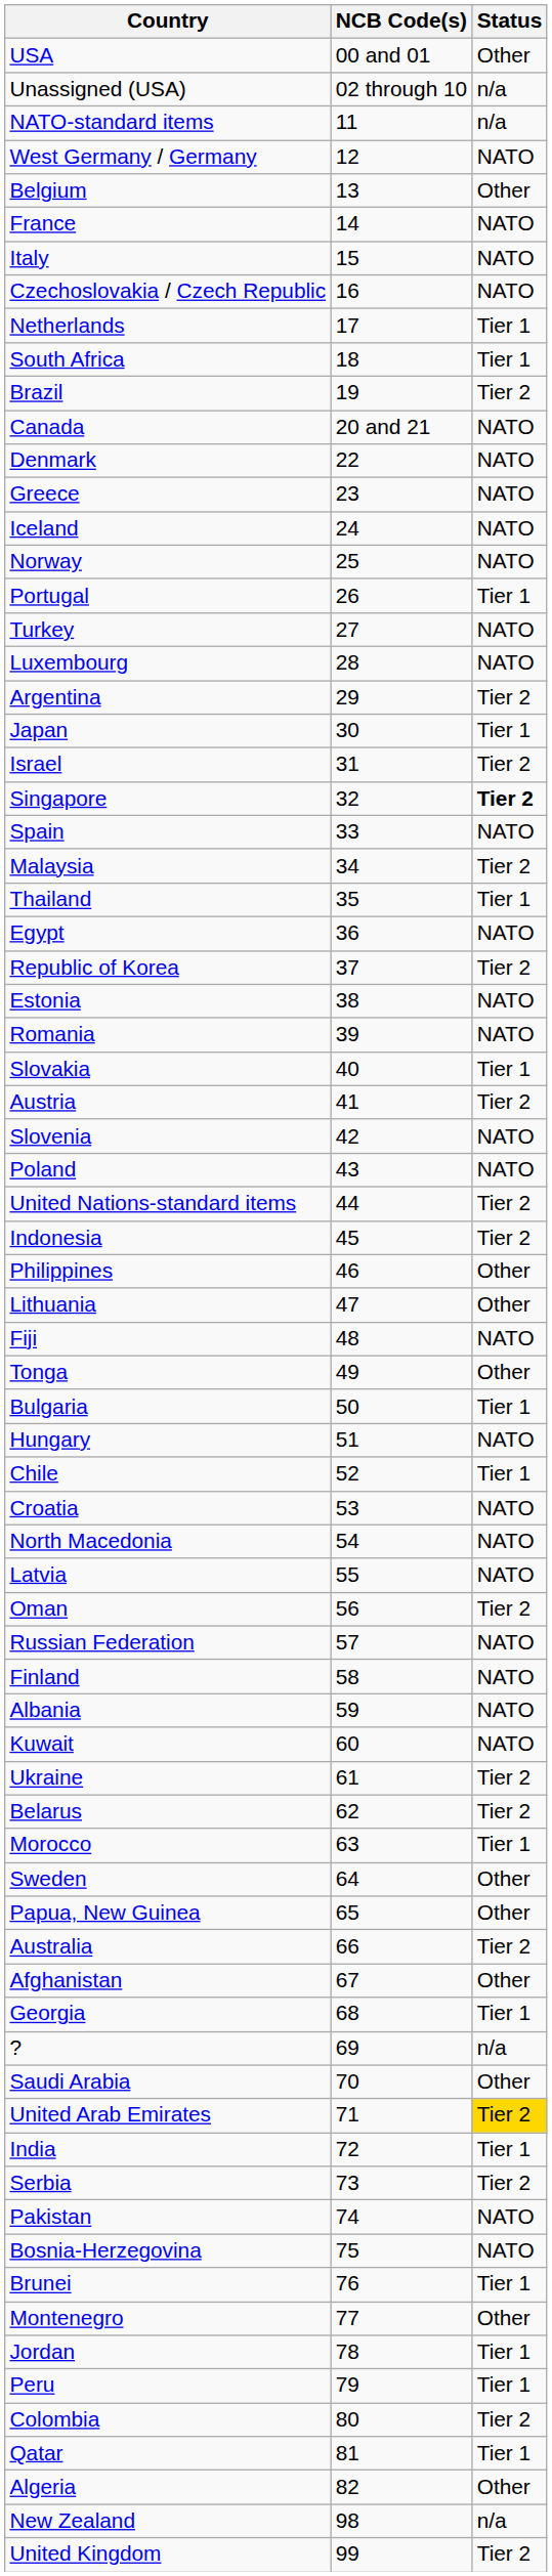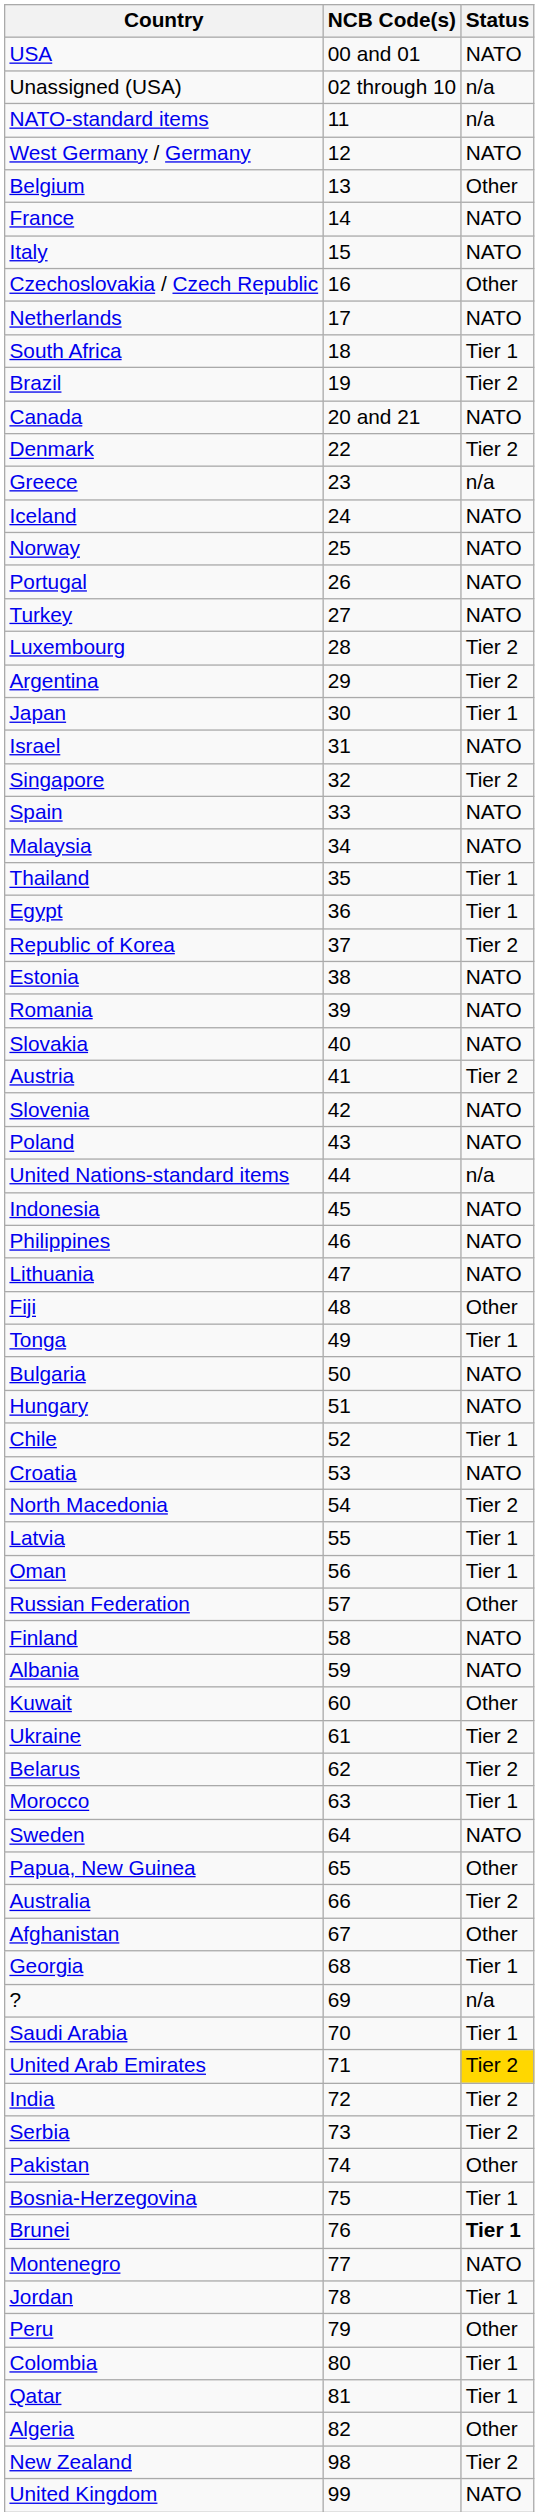USA | Status: Other -> NATO
Czechoslovakia / Czech Republic | Status: NATO -> Other
Netherlands | Status: Tier 1 -> NATO
Denmark | Status: NATO -> Tier 2
Greece | Status: NATO -> n/a
Portugal | Status: Tier 1 -> NATO
Luxembourg | Status: NATO -> Tier 2
Israel | Status: Tier 2 -> NATO
Singapore | Status: bold -> normal
Malaysia | Status: Tier 2 -> NATO
Egypt | Status: NATO -> Tier 1
Slovakia | Status: Tier 1 -> NATO
United Nations-standard items | Status: Tier 2 -> n/a
Indonesia | Status: Tier 2 -> NATO
Philippines | Status: Other -> NATO
Lithuania | Status: Other -> NATO
Fiji | Status: NATO -> Other
Tonga | Status: Other -> Tier 1
Bulgaria | Status: Tier 1 -> NATO
North Macedonia | Status: NATO -> Tier 2
Latvia | Status: NATO -> Tier 1
Oman | Status: Tier 2 -> Tier 1
Russian Federation | Status: NATO -> Other
Kuwait | Status: NATO -> Other
Sweden | Status: Other -> NATO
Saudi Arabia | Status: Other -> Tier 1
India | Status: Tier 1 -> Tier 2
Pakistan | Status: NATO -> Other
Bosnia-Herzegovina | Status: NATO -> Tier 1
Brunei | Status: normal -> bold
Montenegro | Status: Other -> NATO
Peru | Status: Tier 1 -> Other
Colombia | Status: Tier 2 -> Tier 1
New Zealand | Status: n/a -> Tier 2
United Kingdom | Status: Tier 2 -> NATO
